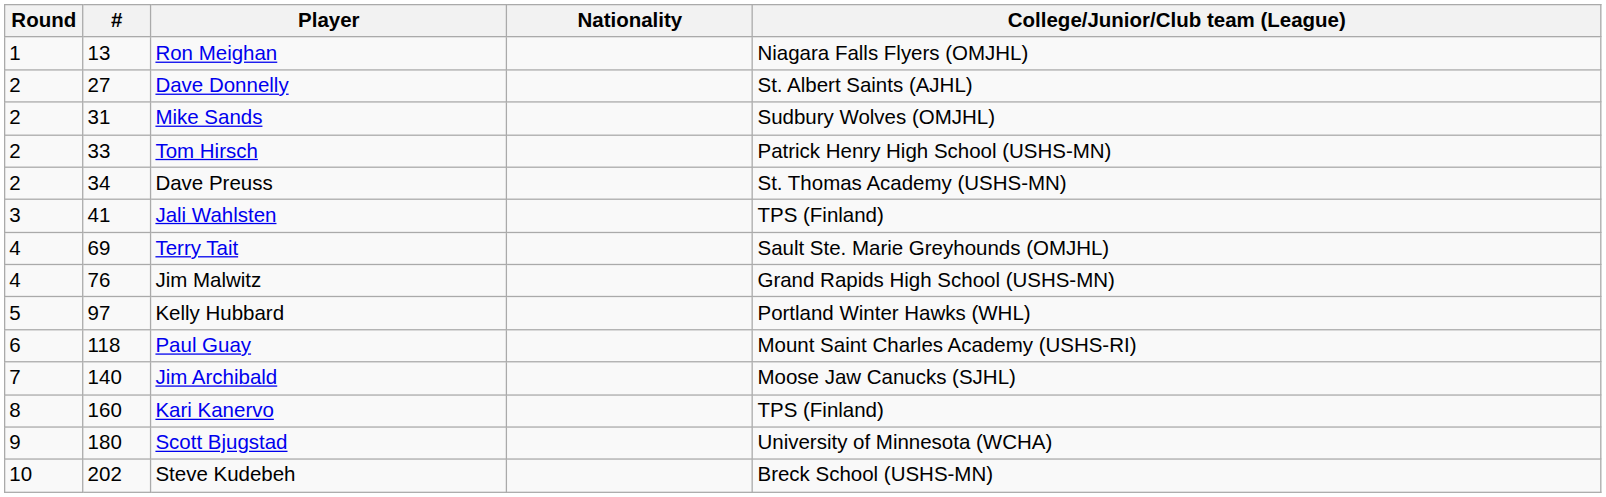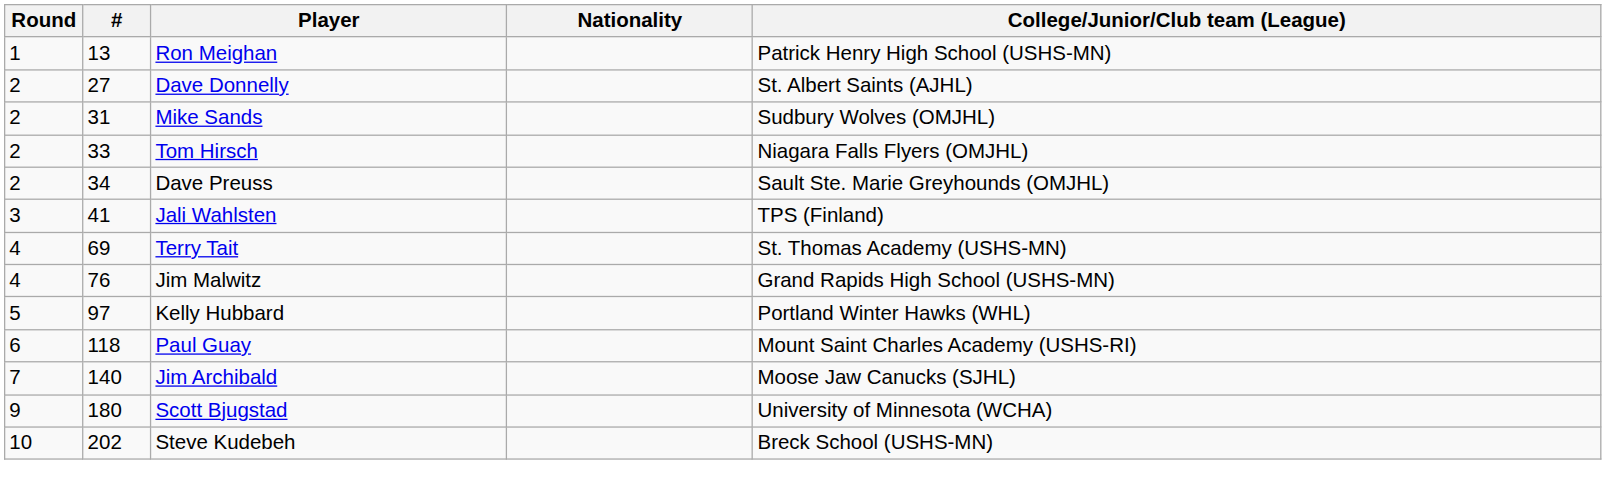Ron Meighan | College/Junior/Club team (League): Niagara Falls Flyers (OMJHL) -> Patrick Henry High School (USHS-MN)
Tom Hirsch | College/Junior/Club team (League): Patrick Henry High School (USHS-MN) -> Niagara Falls Flyers (OMJHL)
Dave Preuss | College/Junior/Club team (League): St. Thomas Academy (USHS-MN) -> Sault Ste. Marie Greyhounds (OMJHL)
Terry Tait | College/Junior/Club team (League): Sault Ste. Marie Greyhounds (OMJHL) -> St. Thomas Academy (USHS-MN)
- row: 8 | 160 | Kari Kanervo | TPS (Finland)
